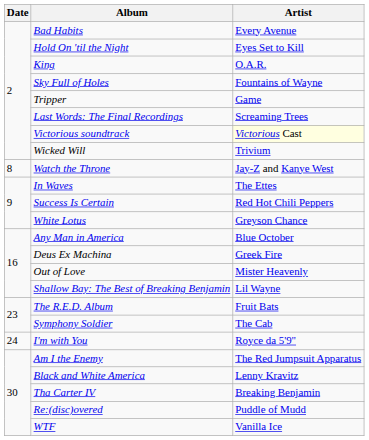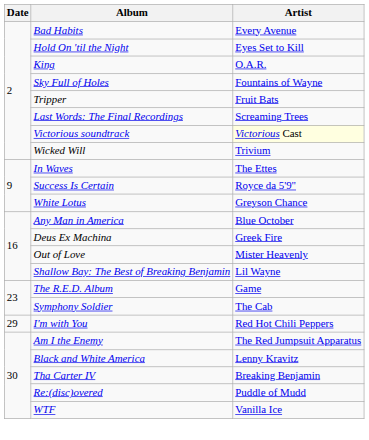Tripper | Artist: Game -> Fruit Bats
- row: 8 | Watch the Throne | Jay-Z and Kanye West
Success Is Certain | Artist: Red Hot Chili Peppers -> Royce da 5'9"
The R.E.D. Album | Artist: Fruit Bats -> Game
I'm with You | Date: 24 -> 29
I'm with You | Artist: Royce da 5'9" -> Red Hot Chili Peppers
